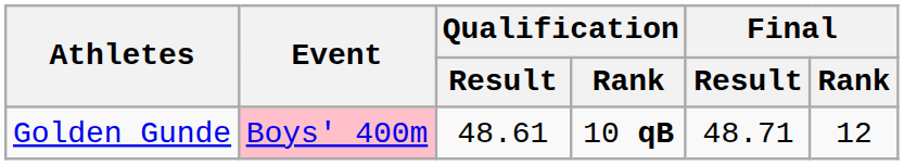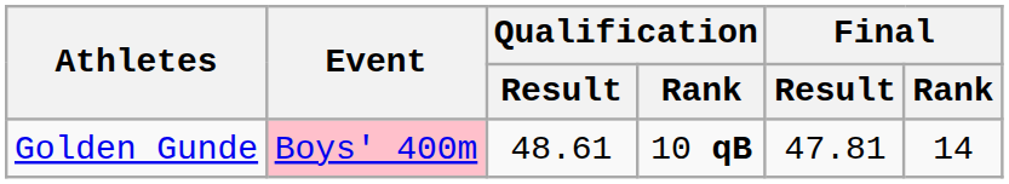Golden Gunde | Final / Result: 48.71 -> 47.81
Golden Gunde | Final / Rank: 12 -> 14
